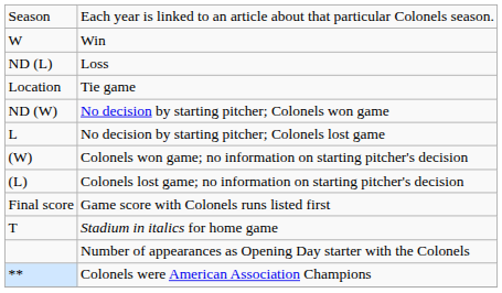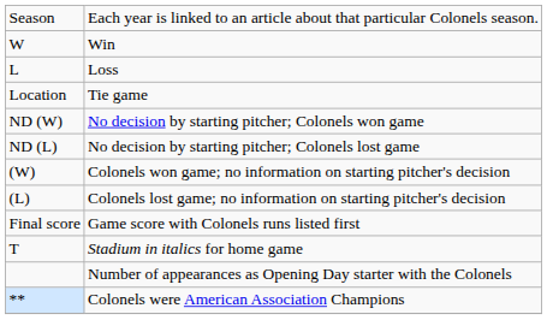Loss | column 1: ND (L) -> L
No decision by starting pitcher; Colonels lost game | column 1: L -> ND (L)
